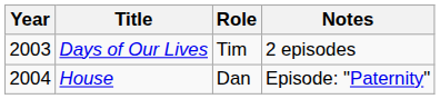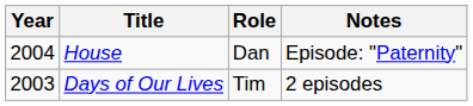rows swapped: Days of Our Lives <-> House
